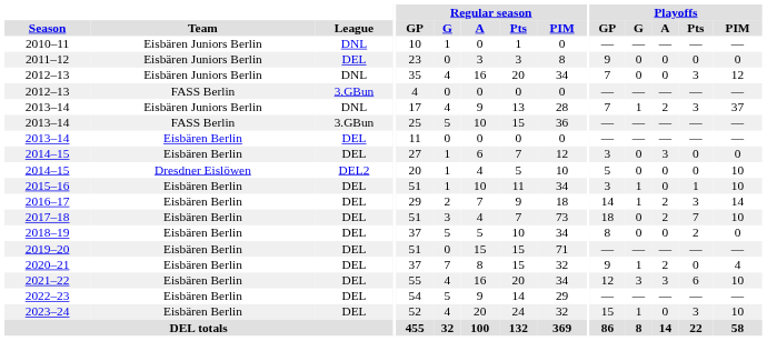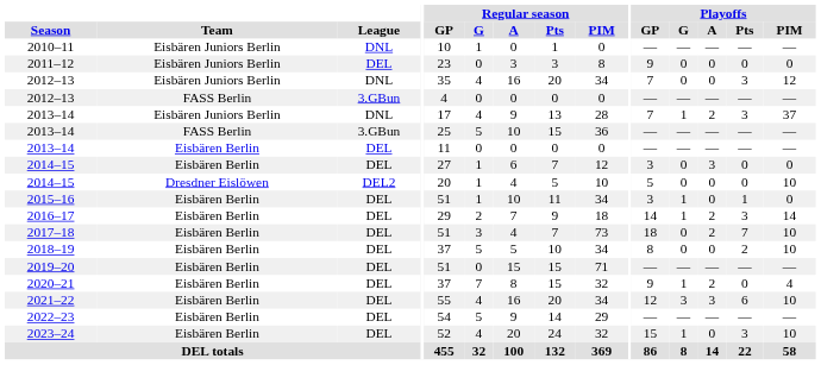2015–16 | Playoffs / PIM: 10 -> 0
2018–19 | Playoffs / PIM: 0 -> 10
